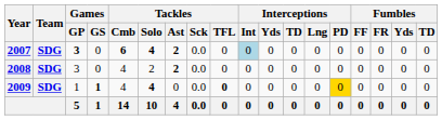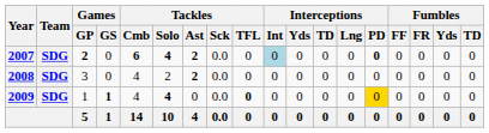2007 | Games / GP: 3 -> 2
2007 | Interceptions / PD: normal -> bold
